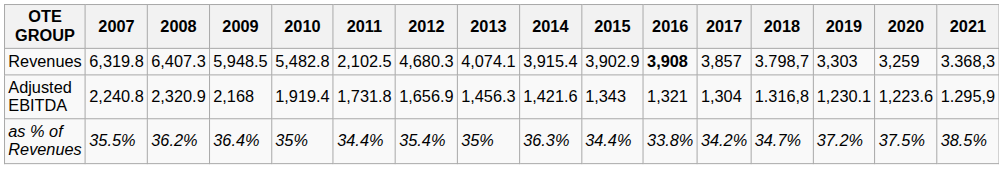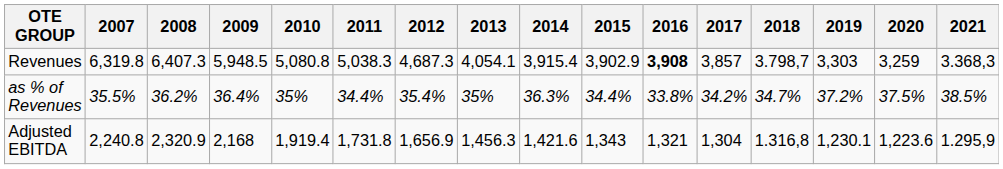Revenues | 2010: 5,482.8 -> 5,080.8
Revenues | 2011: 2,102.5 -> 5,038.3
Revenues | 2012: 4,680.3 -> 4,687.3
Revenues | 2013: 4,074.1 -> 4,054.1
rows swapped: Adjusted EBITDA <-> as % of Revenues
